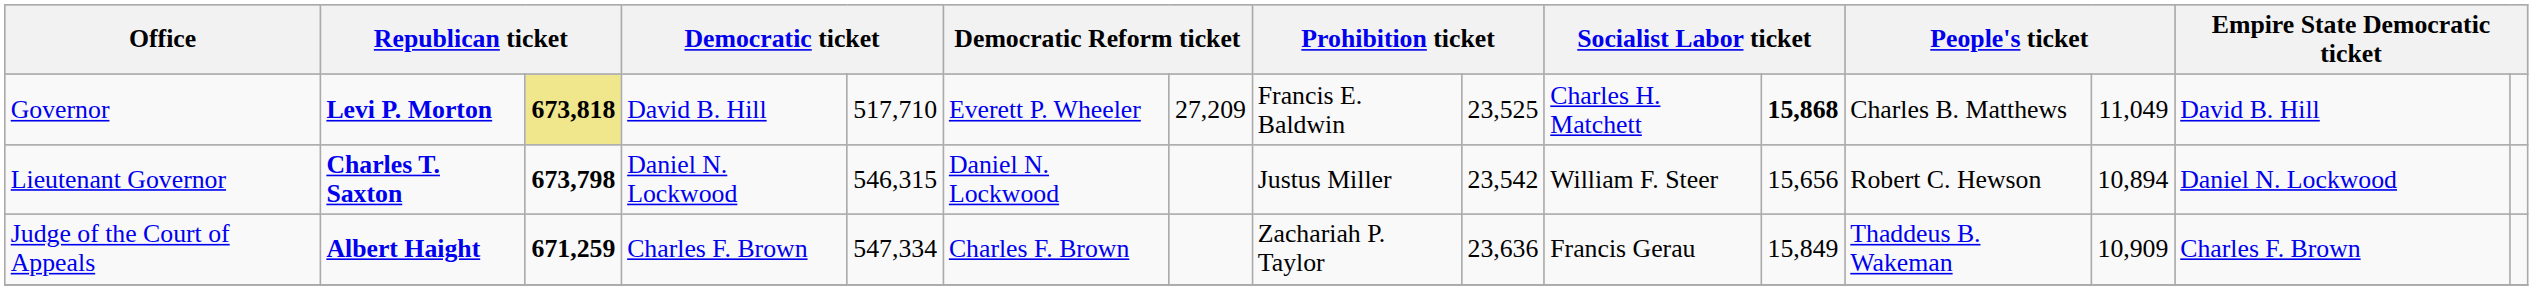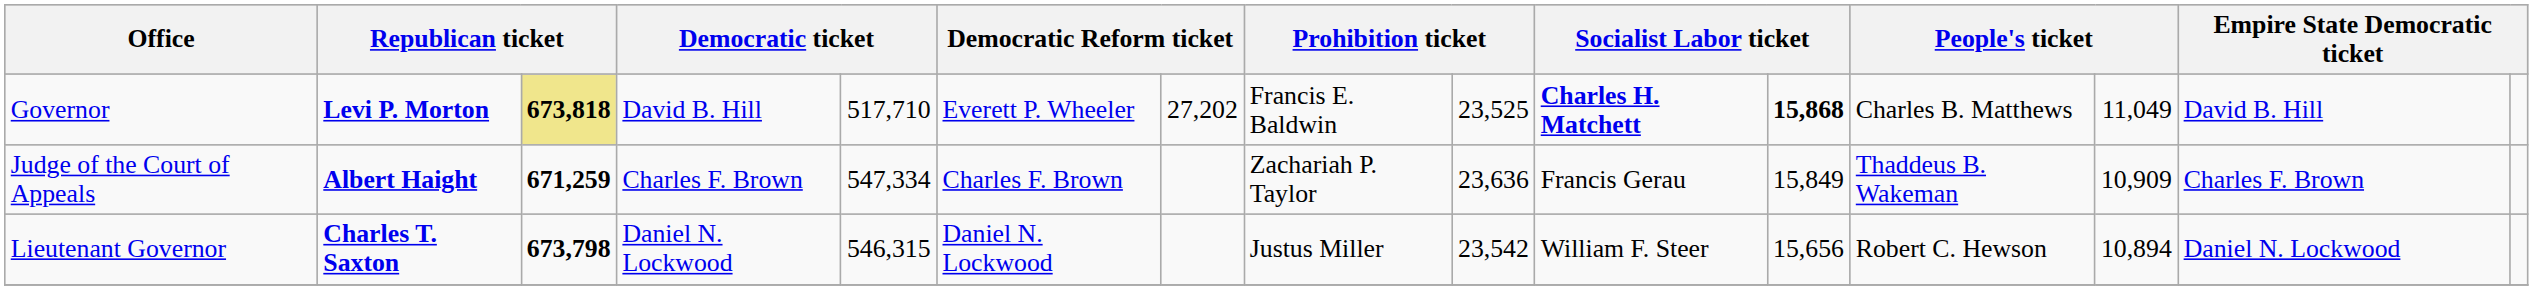Governor | column 7: 27,209 -> 27,202
Governor | column 10: normal -> bold
rows swapped: Lieutenant Governor <-> Judge of the Court of Appeals
